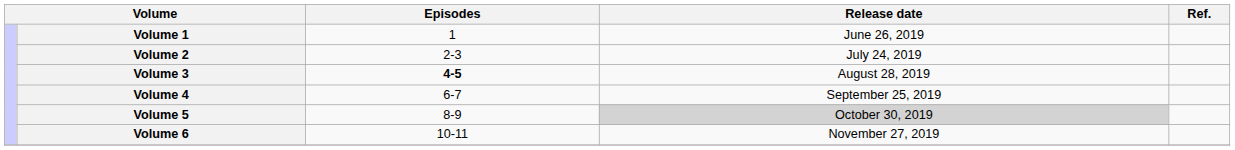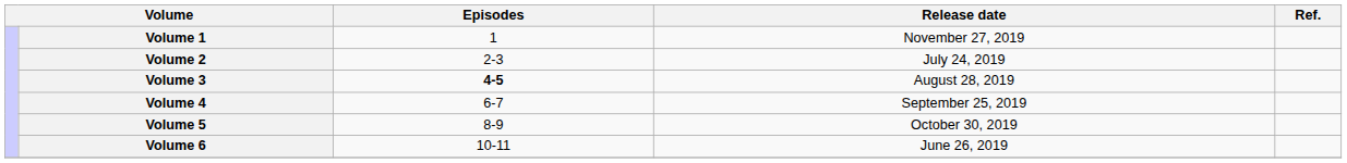Volume 1 | Release date: June 26, 2019 -> November 27, 2019
Volume 5 | Release date: lightgrey background -> no background
Volume 6 | Release date: November 27, 2019 -> June 26, 2019
